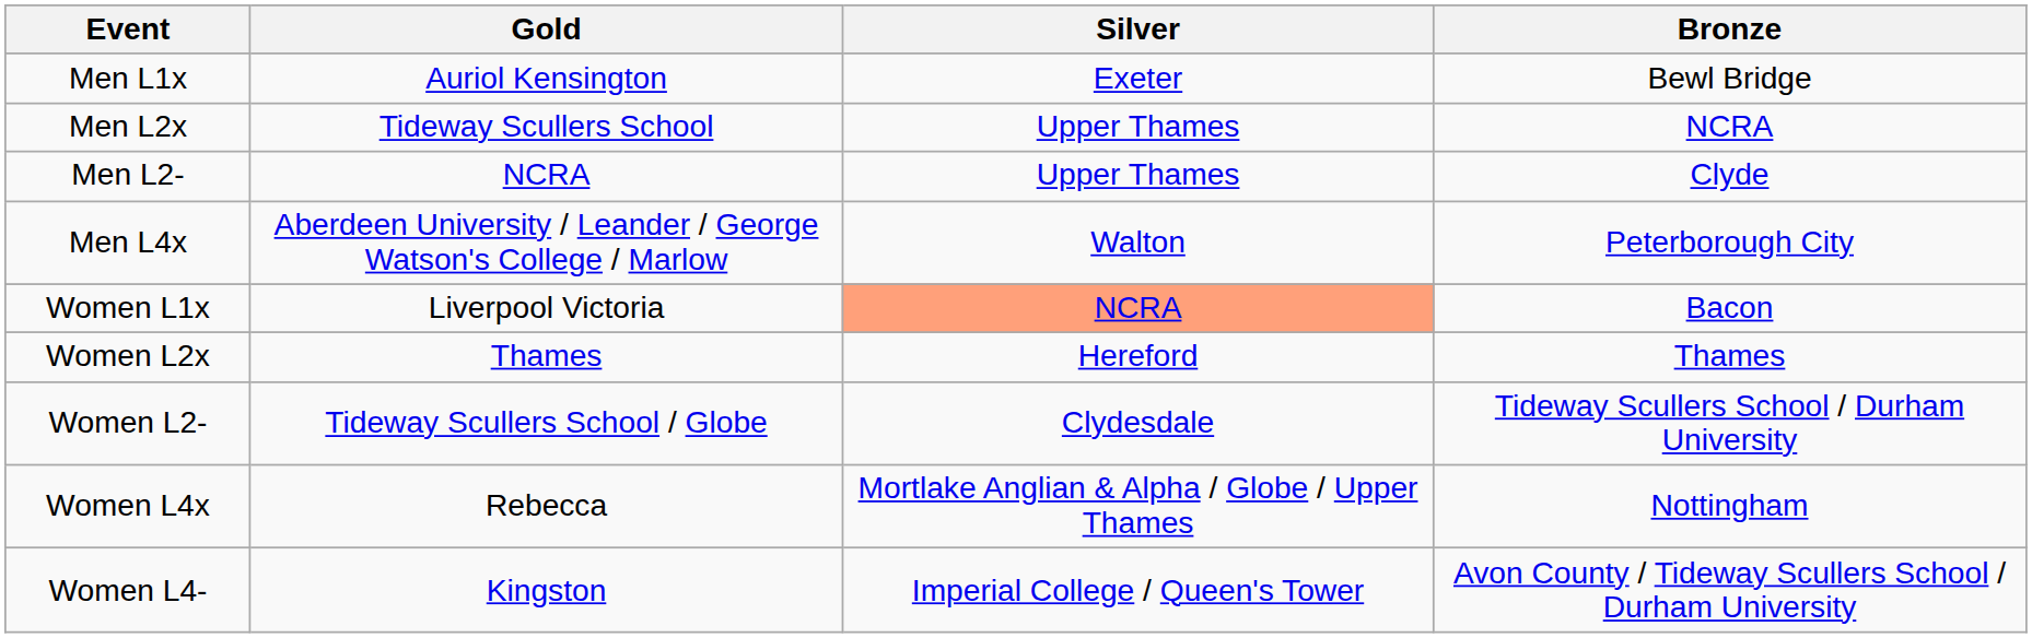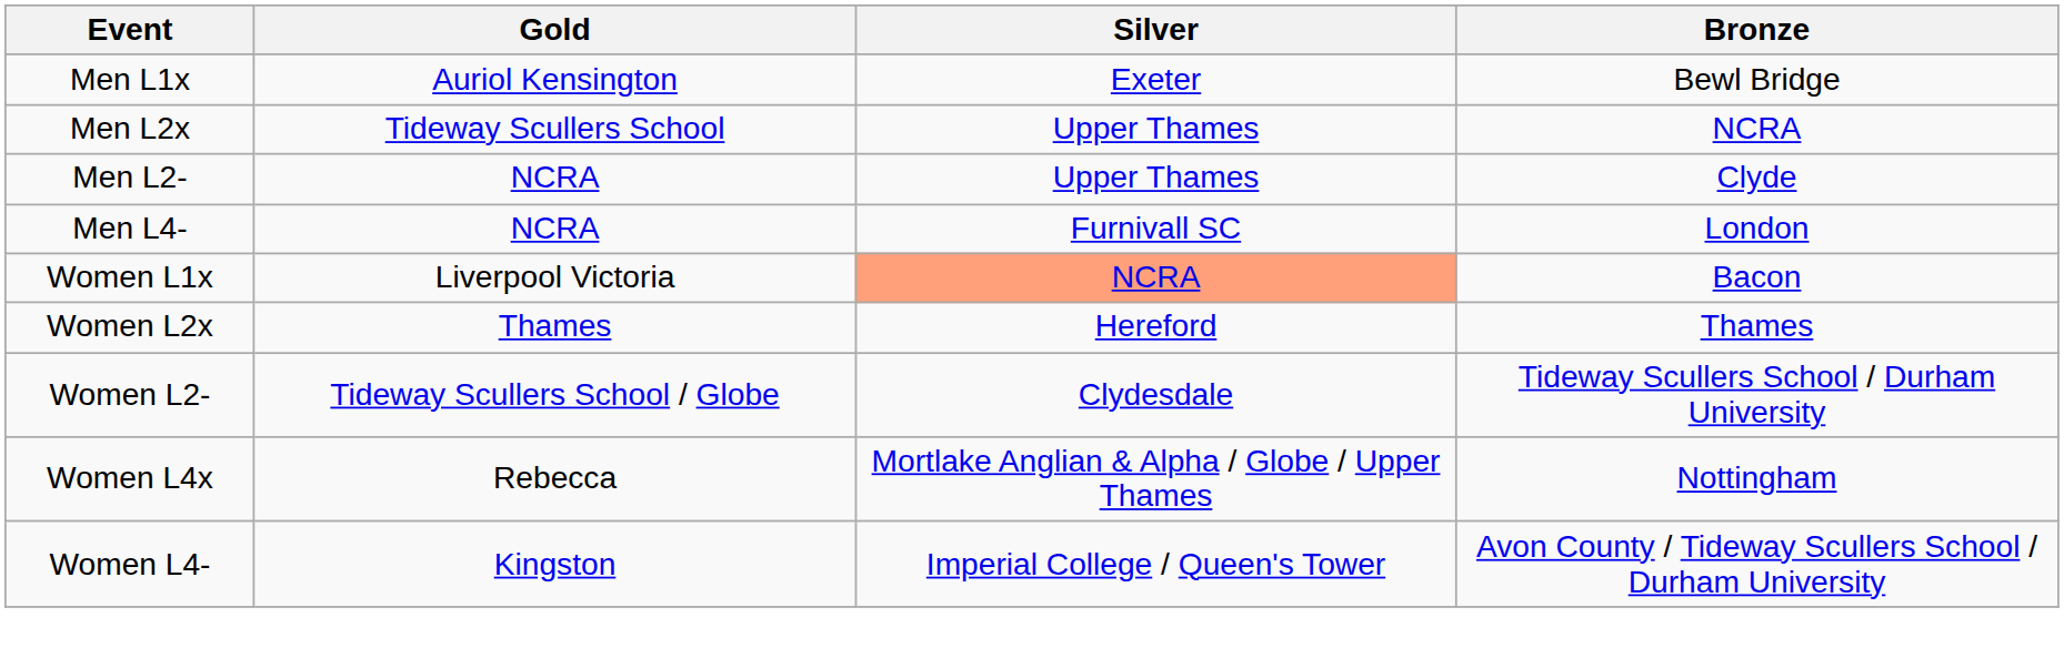+ row: Men L4- | NCRA | Furnivall SC | London
- row: Men L4x | Aberdeen University / Leander / George Watson's College / Marlow | Walton | Peterborough City
